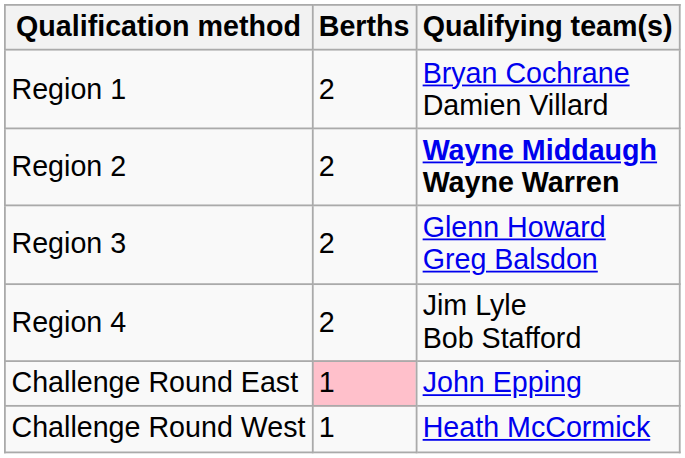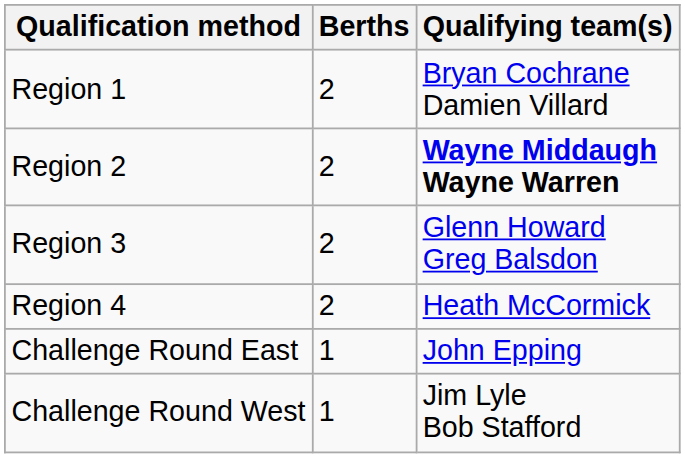Region 4 | Qualifying team(s): Jim Lyle Bob Stafford -> Heath McCormick
Challenge Round East | Berths: pink background -> no background
Challenge Round West | Qualifying team(s): Heath McCormick -> Jim Lyle Bob Stafford
